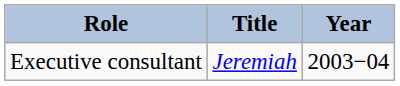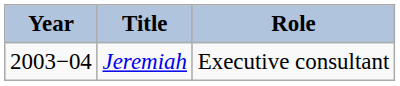columns swapped: Year <-> Role
